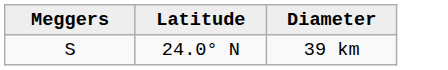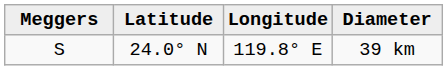+ column: Longitude | 119.8° E
